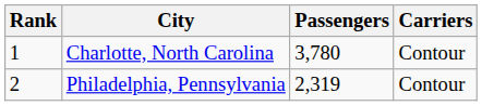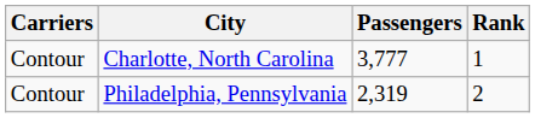columns swapped: Rank <-> Carriers
Charlotte, North Carolina | Passengers: 3,780 -> 3,777
